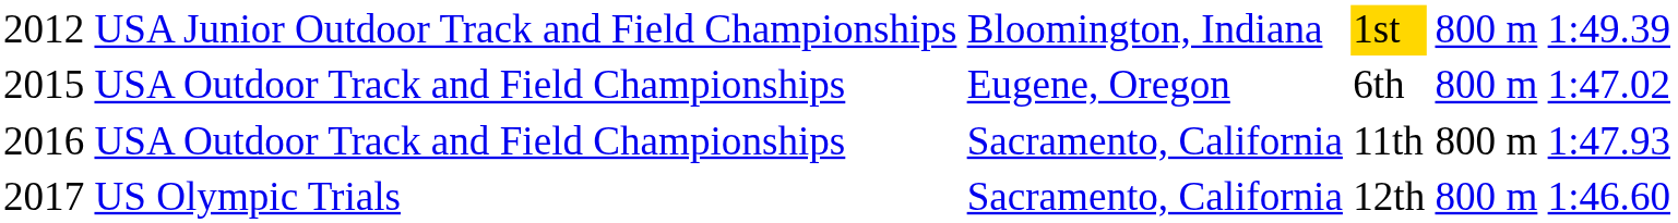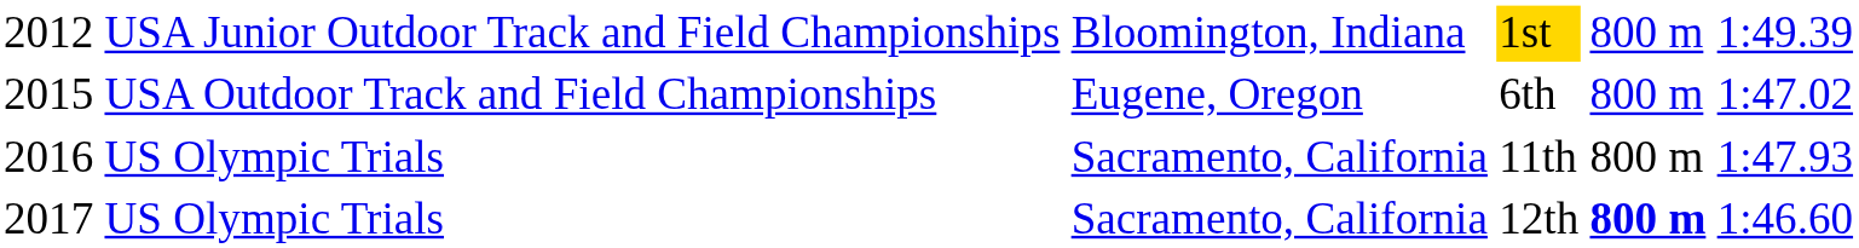11th | column 2: USA Outdoor Track and Field Championships -> US Olympic Trials
12th | column 5: normal -> bold
